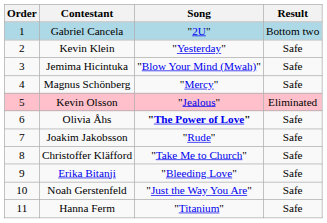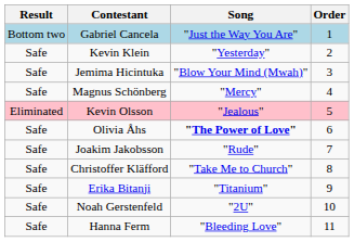columns swapped: Order <-> Result
Gabriel Cancela | Song: "2U" -> "Just the Way You Are"
Erika Bitanji | Song: "Bleeding Love" -> "Titanium"
Noah Gerstenfeld | Song: "Just the Way You Are" -> "2U"
Hanna Ferm | Song: "Titanium" -> "Bleeding Love"
